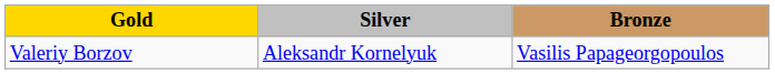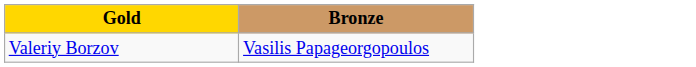- column: Silver | Aleksandr Kornelyuk
